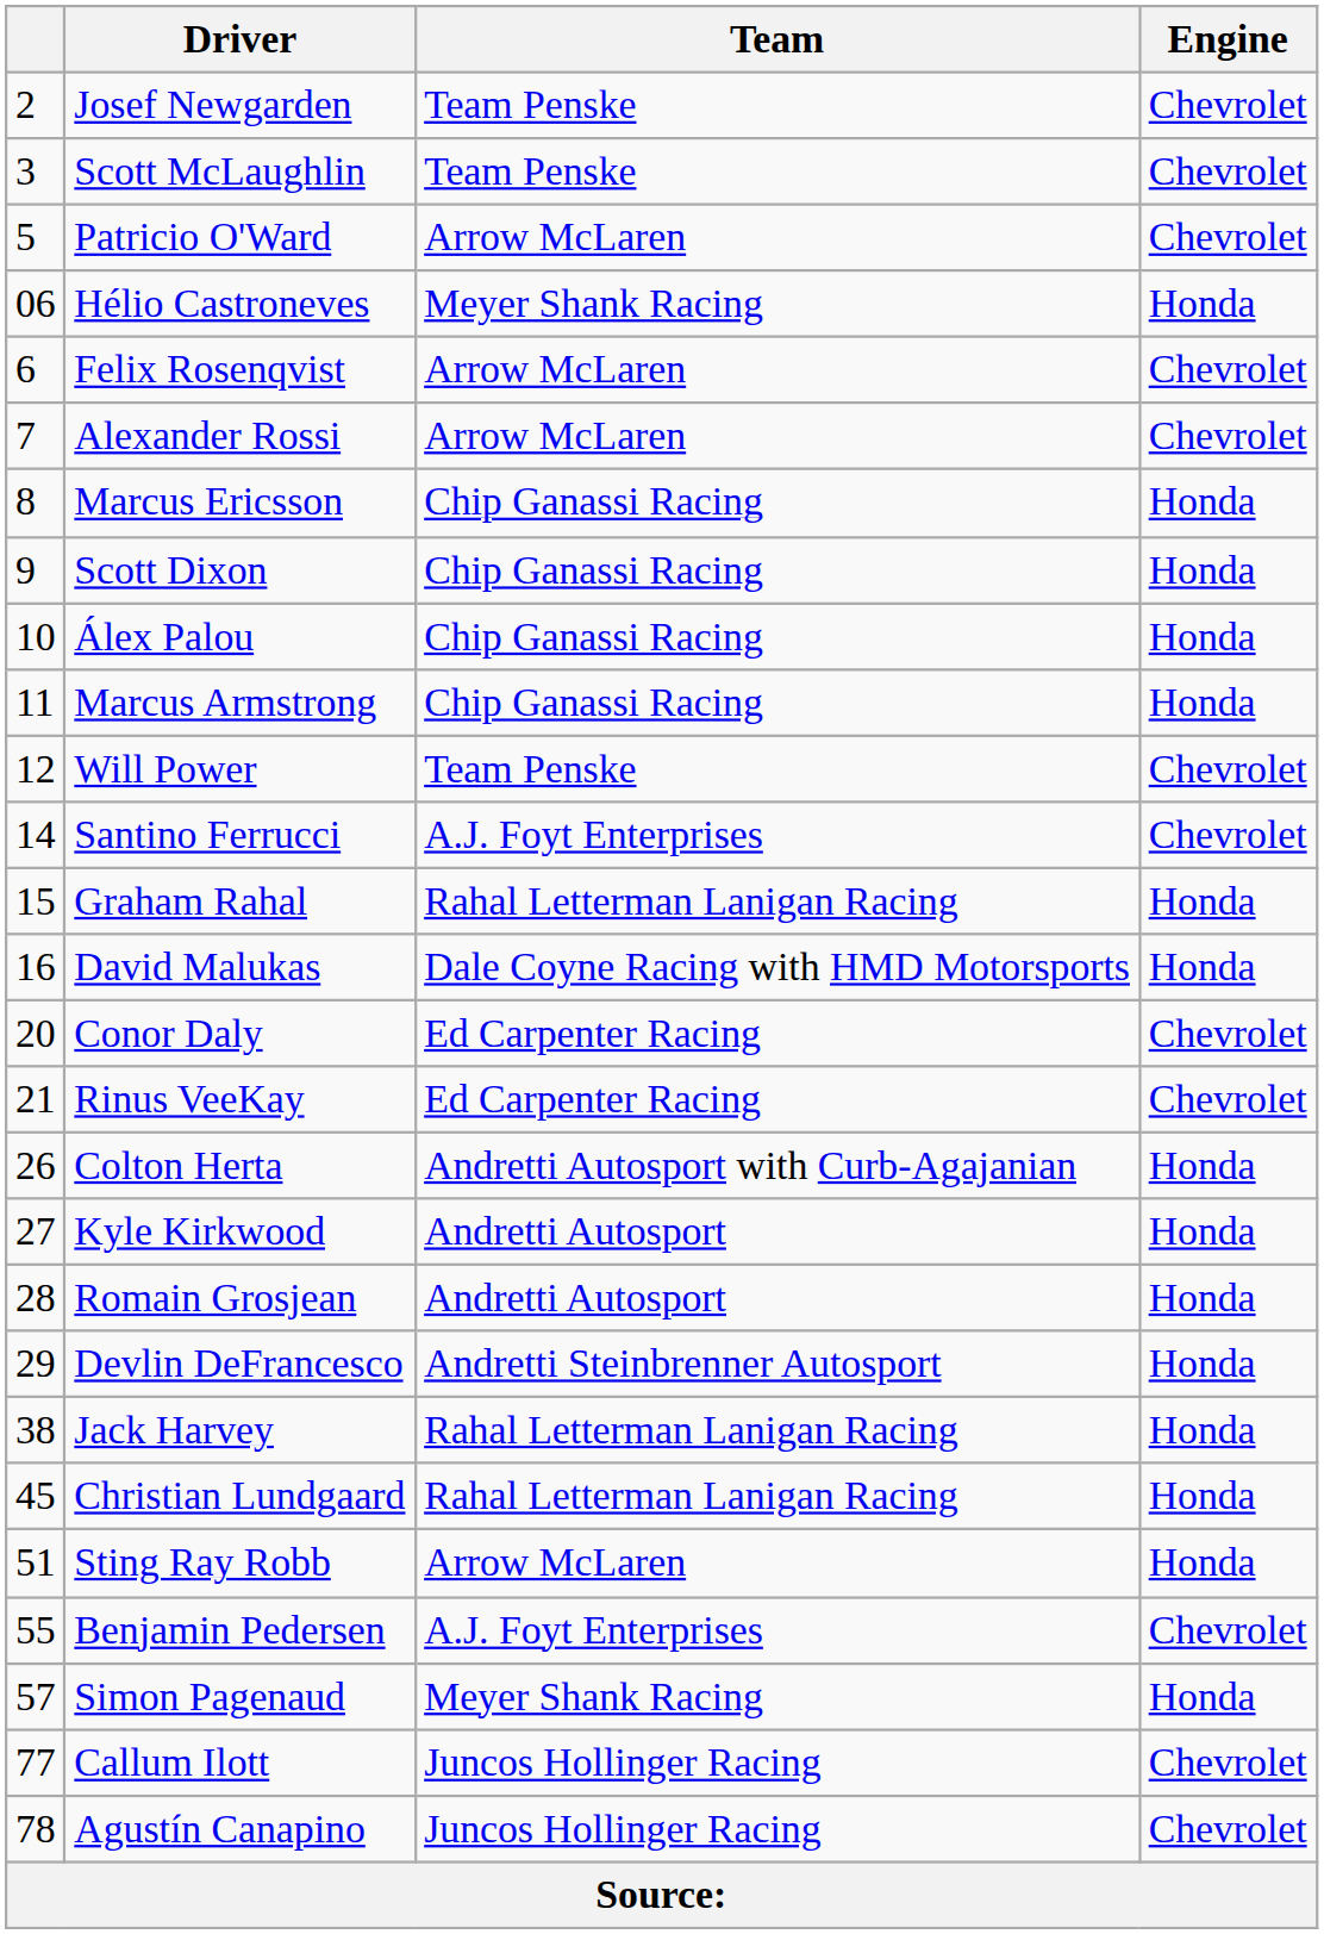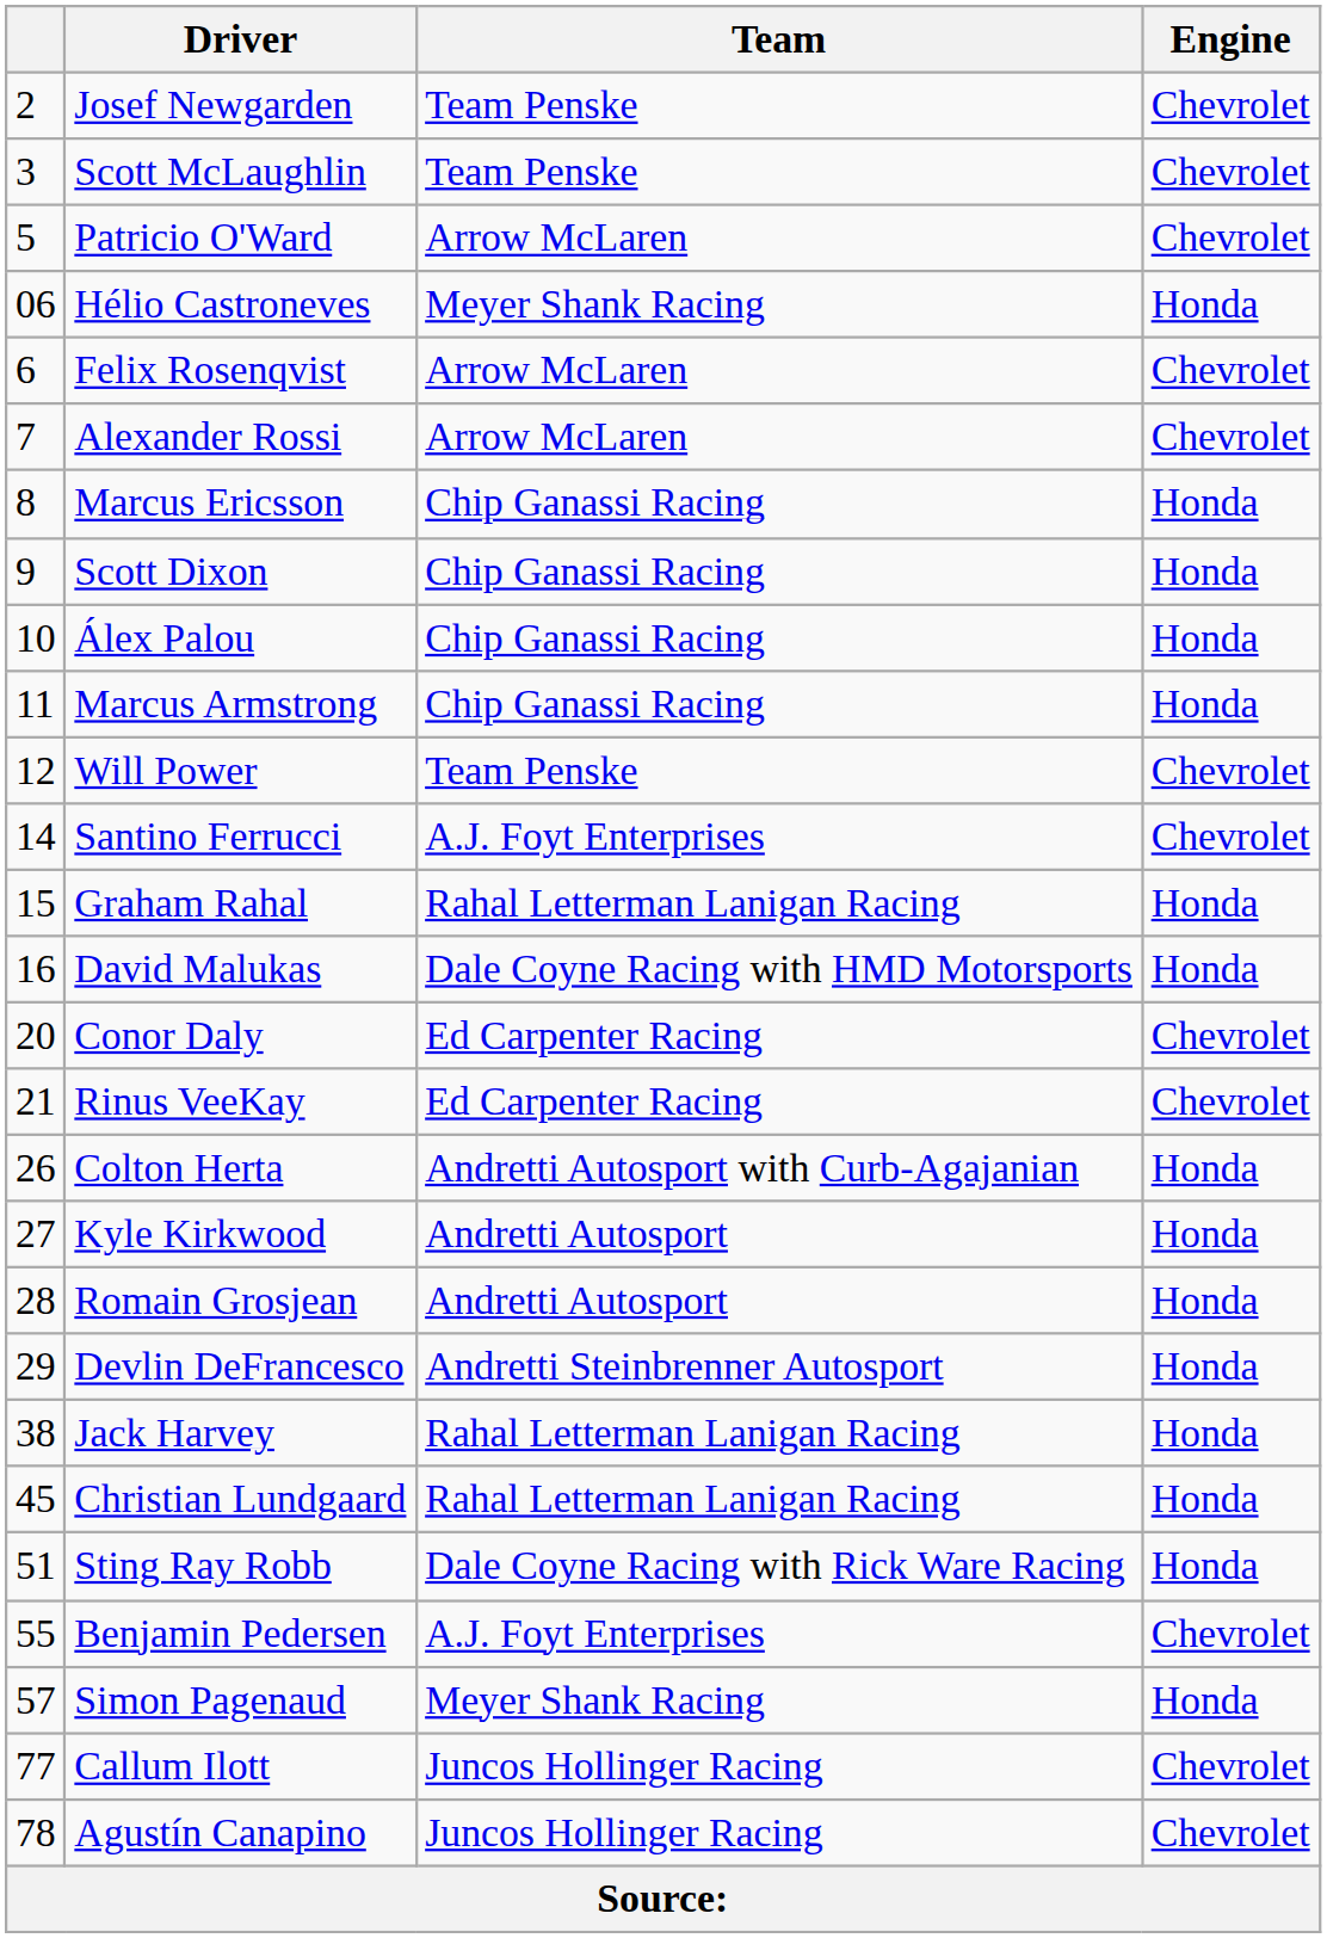Sting Ray Robb | Team: Arrow McLaren -> Dale Coyne Racing with Rick Ware Racing
